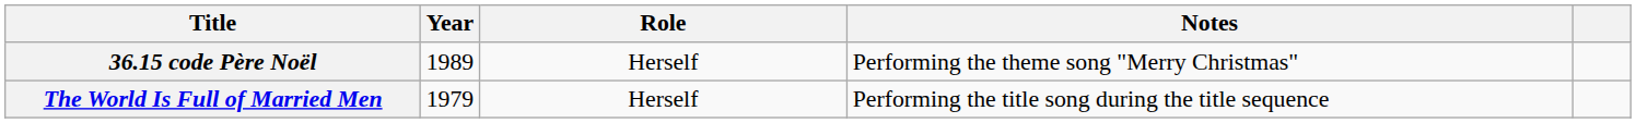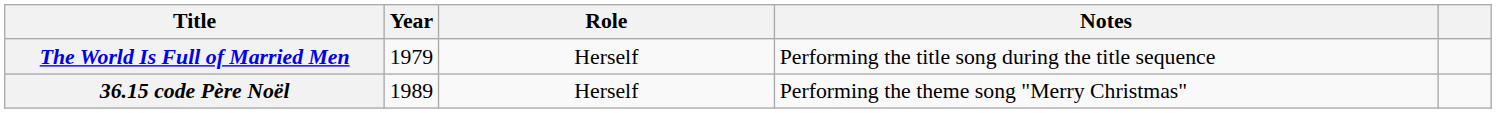rows swapped: The World Is Full of Married Men <-> 36.15 code Père Noël
